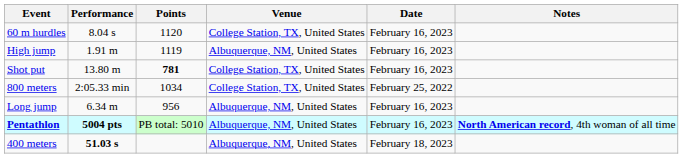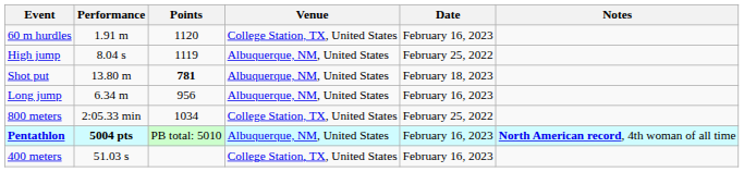60 m hurdles | Performance: 8.04 s -> 1.91 m
High jump | Performance: 1.91 m -> 8.04 s
High jump | Date: February 16, 2023 -> February 25, 2022
Shot put | Venue: College Station, TX, United States -> Albuquerque, NM, United States
Shot put | Date: February 16, 2023 -> February 18, 2023
rows swapped: Long jump <-> 800 meters
400 meters | Performance: bold -> normal
400 meters | Venue: Albuquerque, NM, United States -> College Station, TX, United States
400 meters | Date: February 18, 2023 -> February 16, 2023
